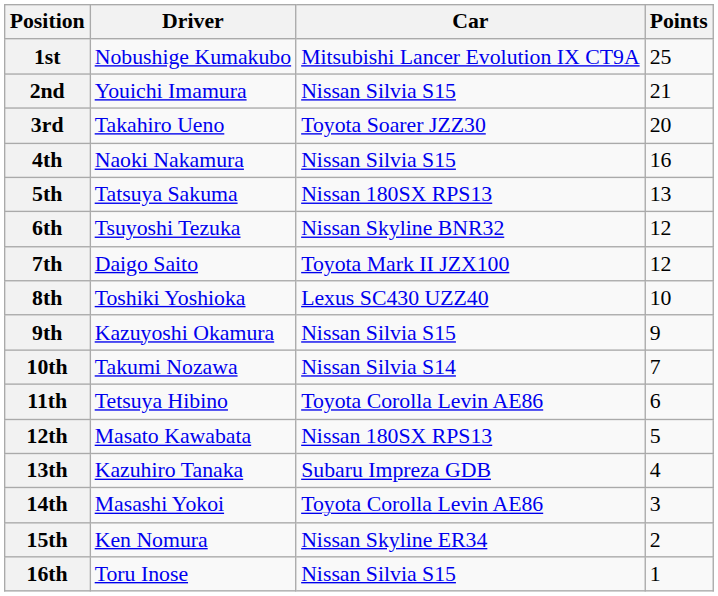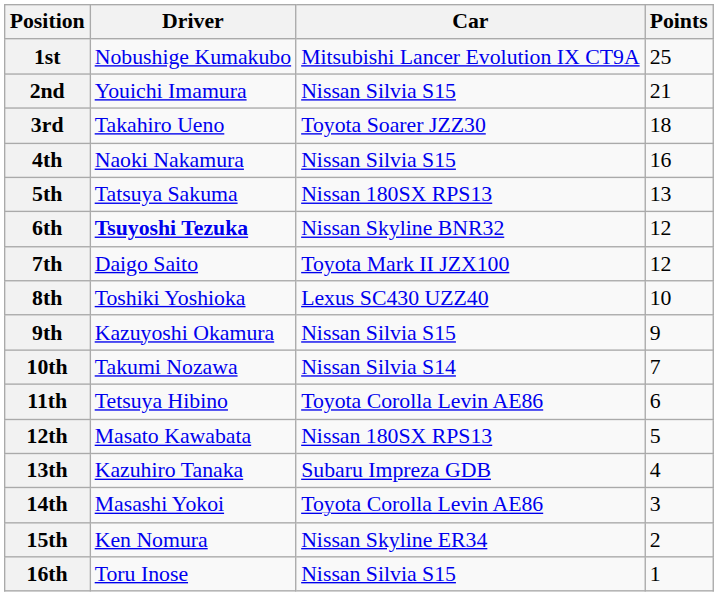3rd | Points: 20 -> 18
6th | Driver: normal -> bold
